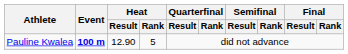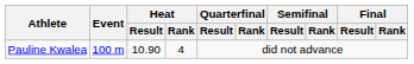Pauline Kwalea | Event: bold -> normal
Pauline Kwalea | Heat / Result: 12.90 -> 10.90
Pauline Kwalea | Heat / Rank: 5 -> 4
